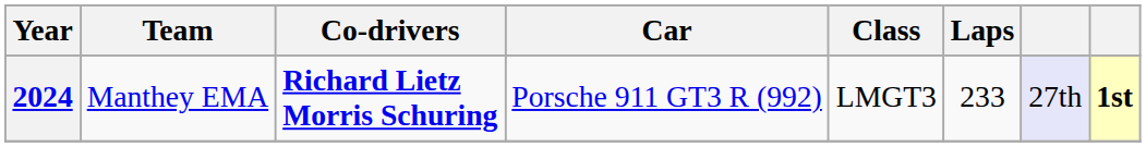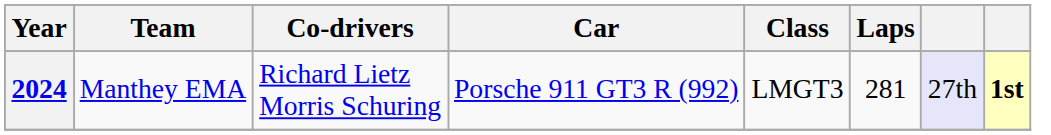2024 | Co-drivers: bold -> normal
2024 | Laps: 233 -> 281
